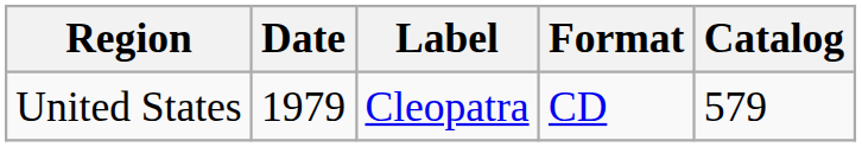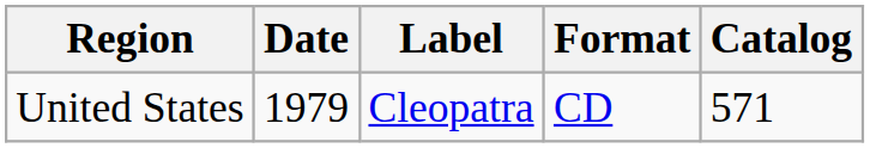United States | Catalog: 579 -> 571
